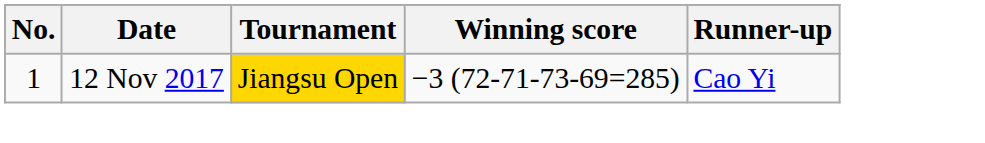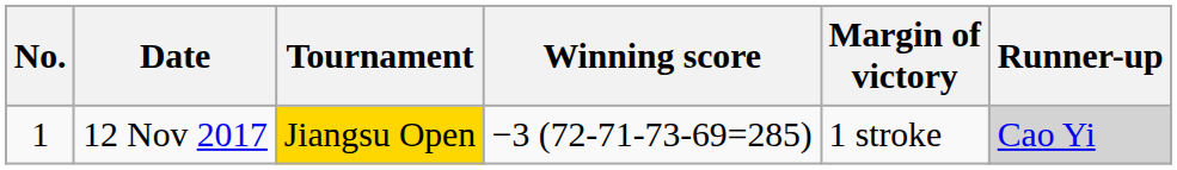+ column: Margin of victory | 1 stroke
12 Nov 2017 | Runner-up: no background -> lightgrey background
